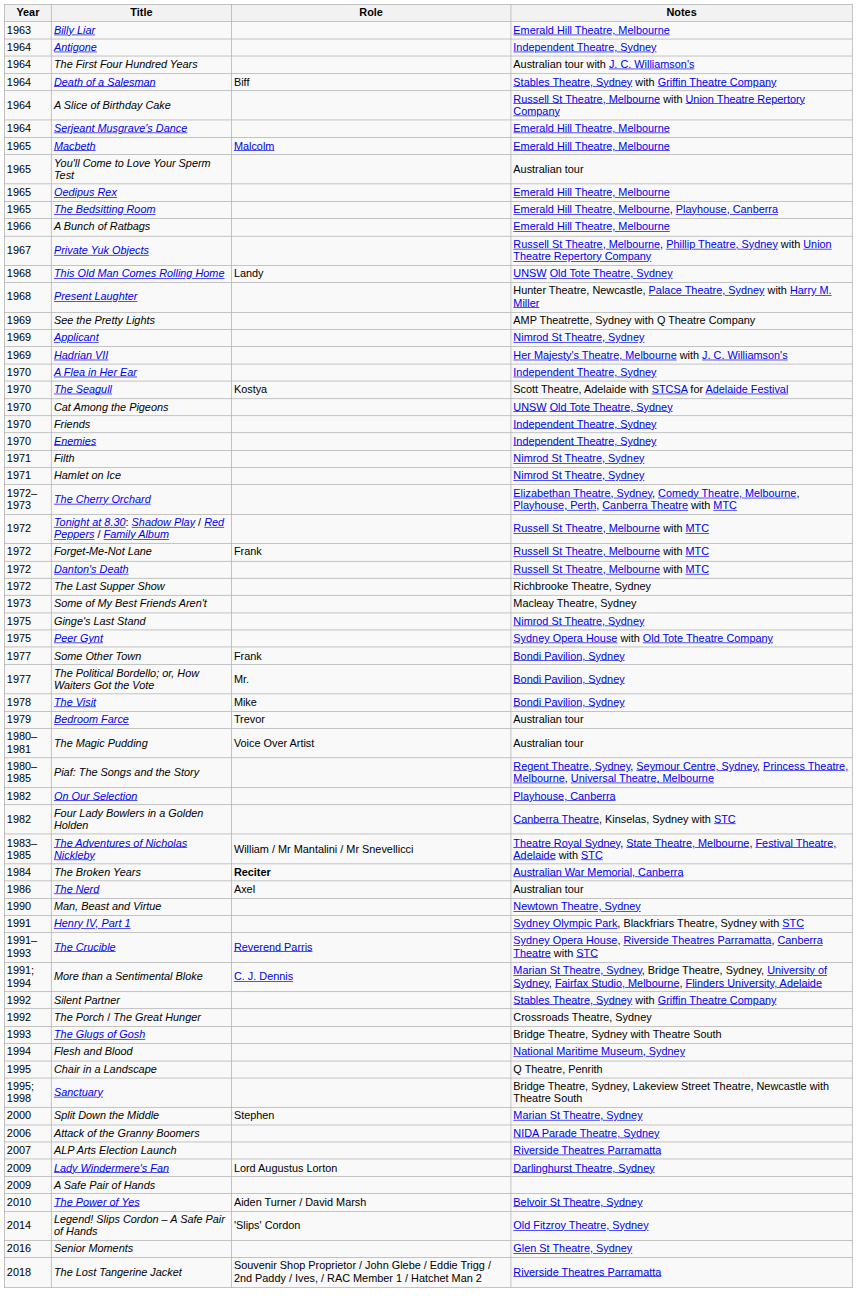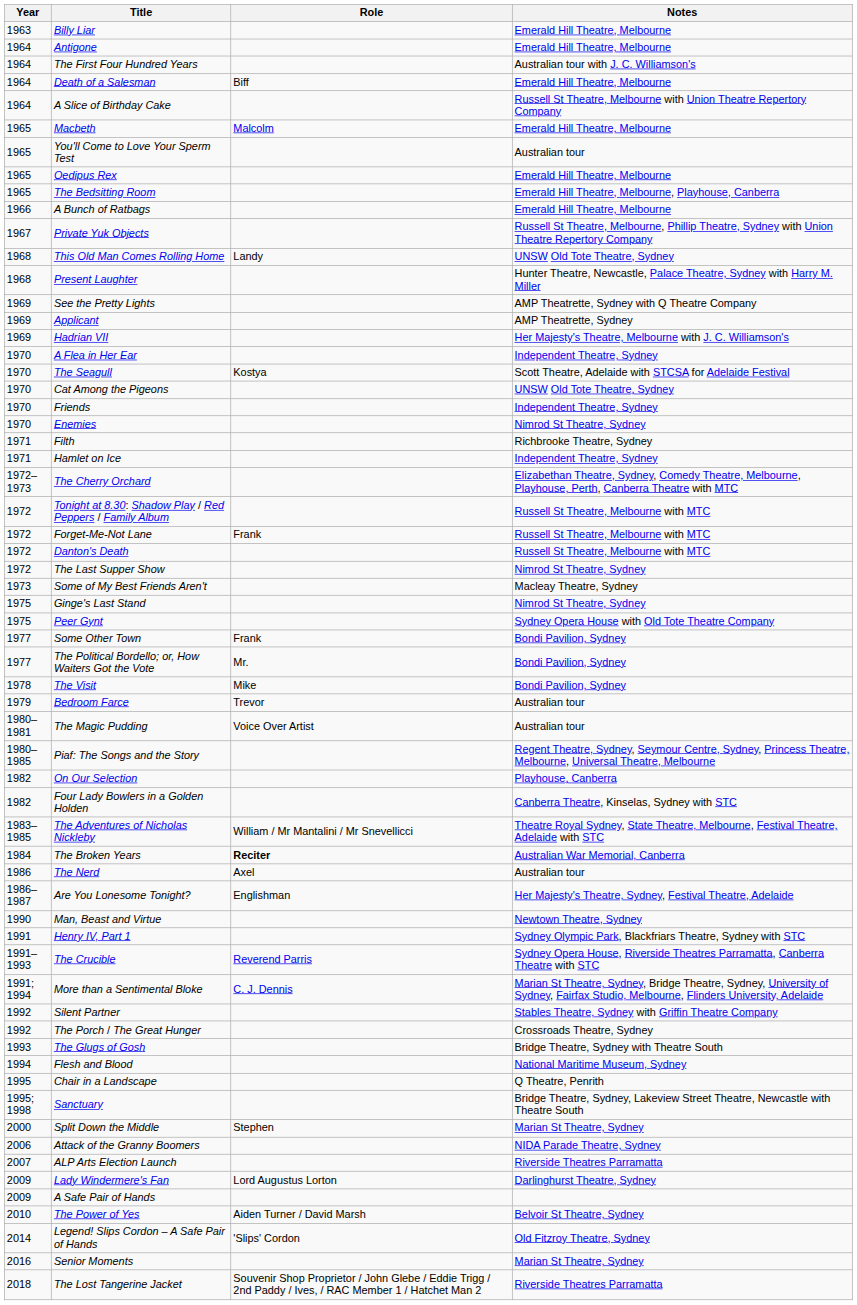Antigone | Notes: Independent Theatre, Sydney -> Emerald Hill Theatre, Melbourne
Death of a Salesman | Notes: Stables Theatre, Sydney with Griffin Theatre Company -> Emerald Hill Theatre, Melbourne
- row: 1964 | Serjeant Musgrave's Dance | Emerald Hill Theatre, Melbourne
Applicant | Notes: Nimrod St Theatre, Sydney -> AMP Theatrette, Sydney
Enemies | Notes: Independent Theatre, Sydney -> Nimrod St Theatre, Sydney
Filth | Notes: Nimrod St Theatre, Sydney -> Richbrooke Theatre, Sydney
Hamlet on Ice | Notes: Nimrod St Theatre, Sydney -> Independent Theatre, Sydney
The Last Supper Show | Notes: Richbrooke Theatre, Sydney -> Nimrod St Theatre, Sydney
+ row: 1986–1987 | Are You Lonesome Tonight? | Englishman | Her Majesty's Theatre, Sydney, Festival Theatre, Adelaide
Senior Moments | Notes: Glen St Theatre, Sydney -> Marian St Theatre, Sydney
